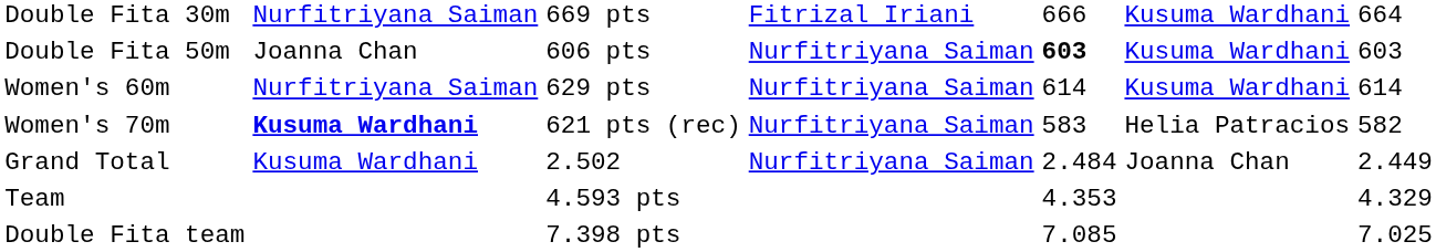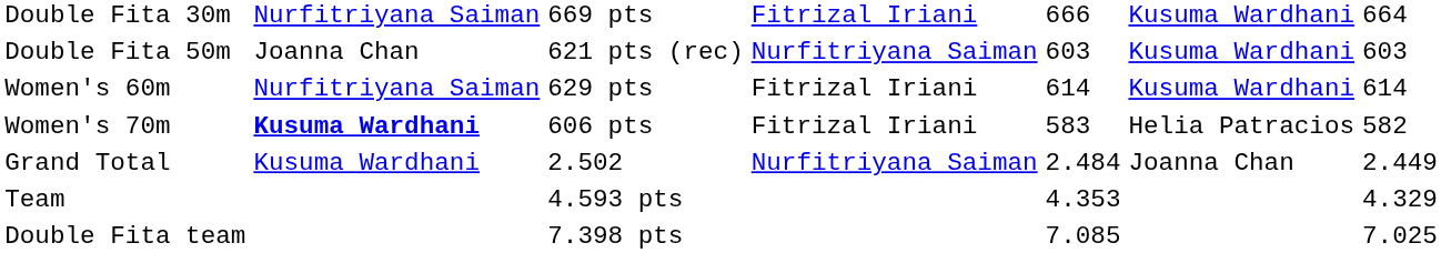Double Fita 50m | column 3: 606 pts -> 621 pts (rec)
Double Fita 50m | column 5: bold -> normal
Women's 60m | column 4: Nurfitriyana Saiman -> Fitrizal Iriani
Women's 70m | column 3: 621 pts (rec) -> 606 pts
Women's 70m | column 4: Nurfitriyana Saiman -> Fitrizal Iriani
